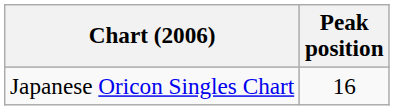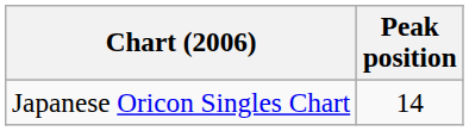Japanese Oricon Singles Chart | Peak position: 16 -> 14
